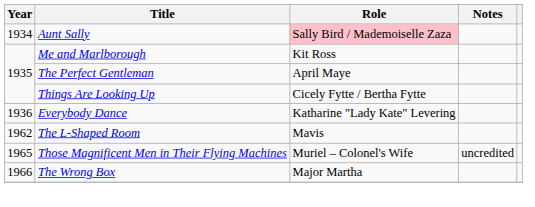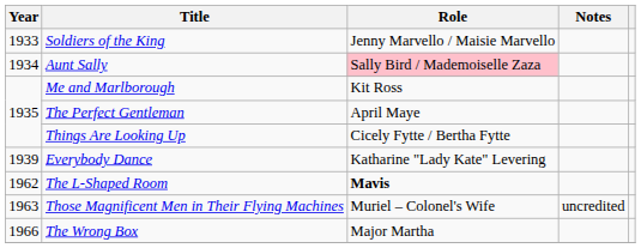+ row: 1933 | Soldiers of the King | Jenny Marvello / Maisie Marvello
Everybody Dance | Year: 1936 -> 1939
The L-Shaped Room | Role: normal -> bold
Those Magnificent Men in Their Flying Machines | Year: 1965 -> 1963
